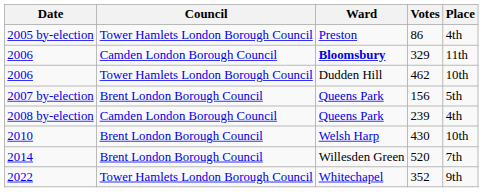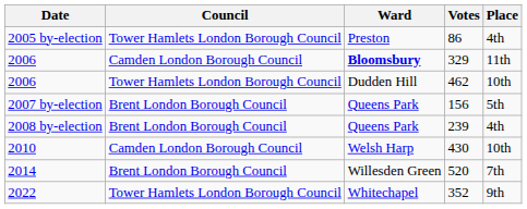239 | Council: Camden London Borough Council -> Brent London Borough Council
430 | Council: Brent London Borough Council -> Camden London Borough Council
